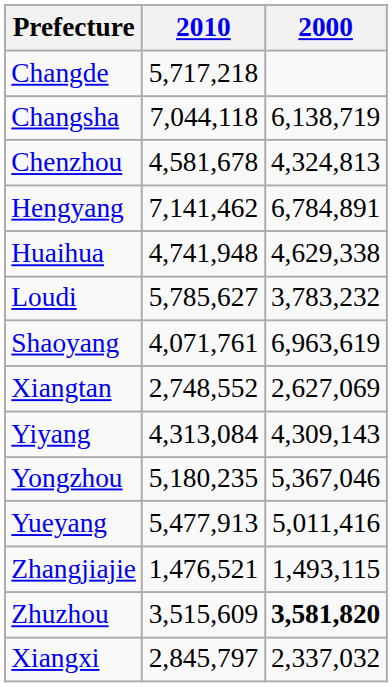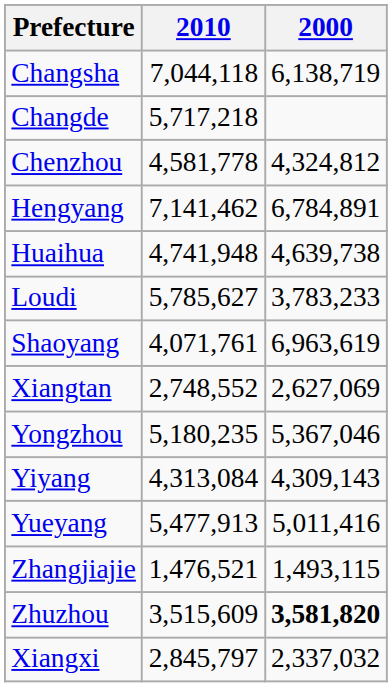rows swapped: Changsha <-> Changde
Chenzhou | 2010: 4,581,678 -> 4,581,778
Chenzhou | 2000: 4,324,813 -> 4,324,812
Huaihua | 2000: 4,629,338 -> 4,639,738
Loudi | 2000: 3,783,232 -> 3,783,233
rows swapped: Yiyang <-> Yongzhou
